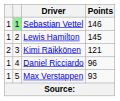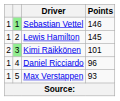Kimi Räikkönen | column 2: no background -> lightgreen background
Kimi Räikkönen | Points: 121 -> 101
